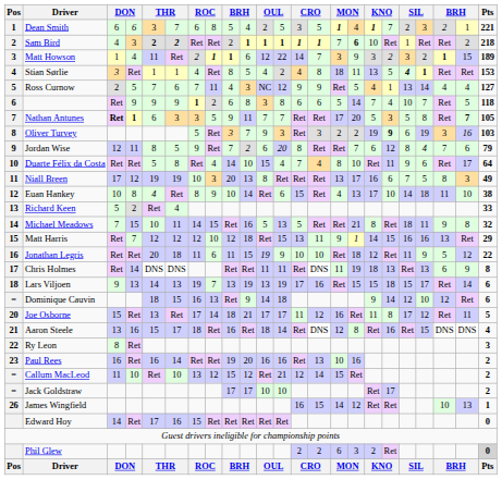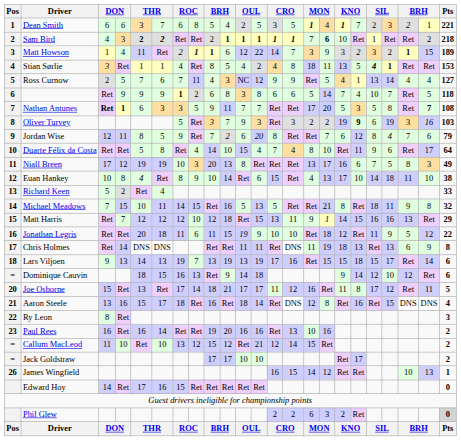Nathan Antunes | Pts: 105 -> 108
